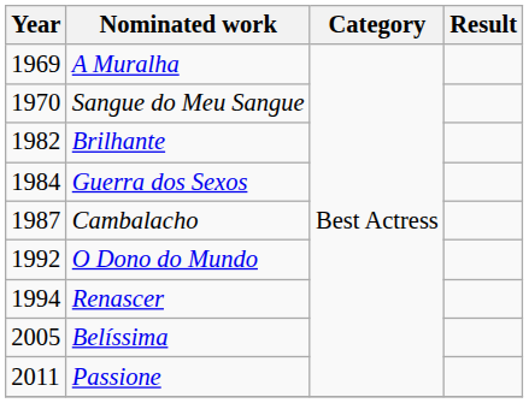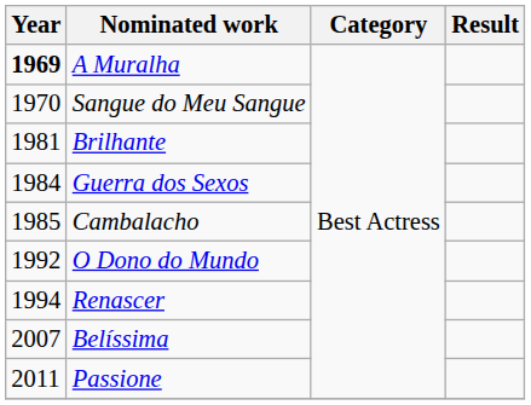A Muralha | Year: normal -> bold
Brilhante | Year: 1982 -> 1981
Cambalacho | Year: 1987 -> 1985
Belíssima | Year: 2005 -> 2007
